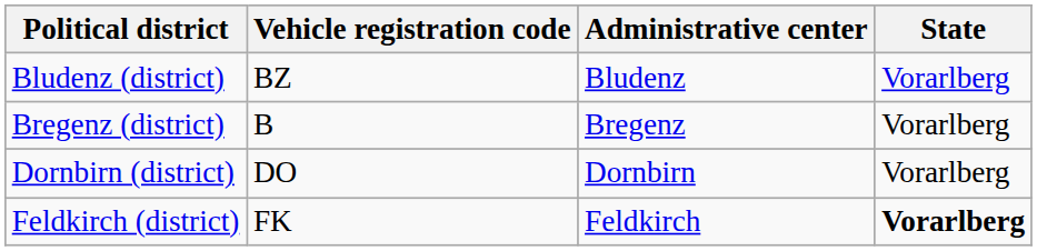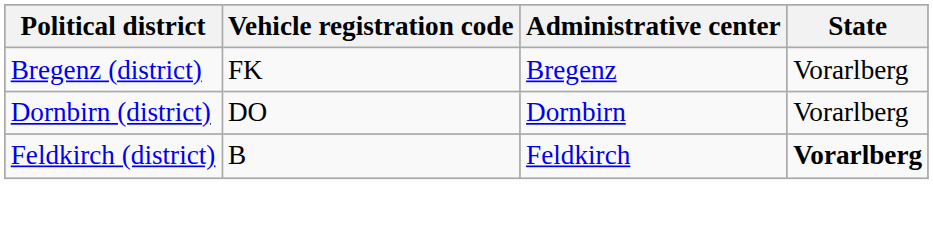- row: Bludenz (district) | BZ | Bludenz | Vorarlberg
Bregenz (district) | Vehicle registration code: B -> FK
Feldkirch (district) | Vehicle registration code: FK -> B
